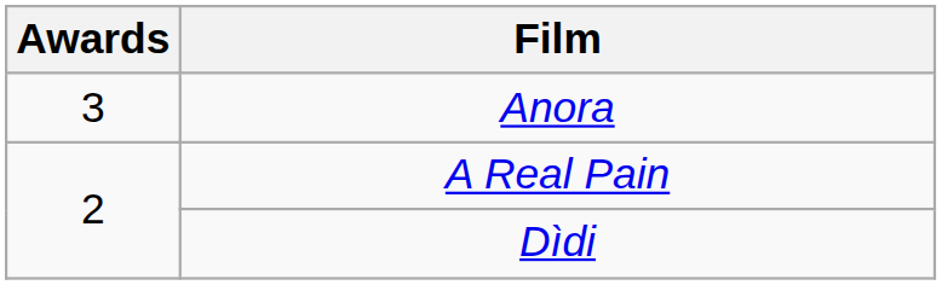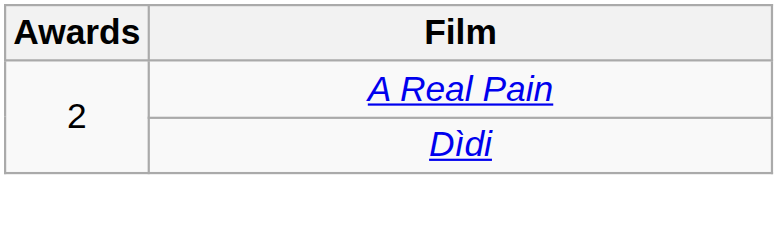- row: 3 | Anora
